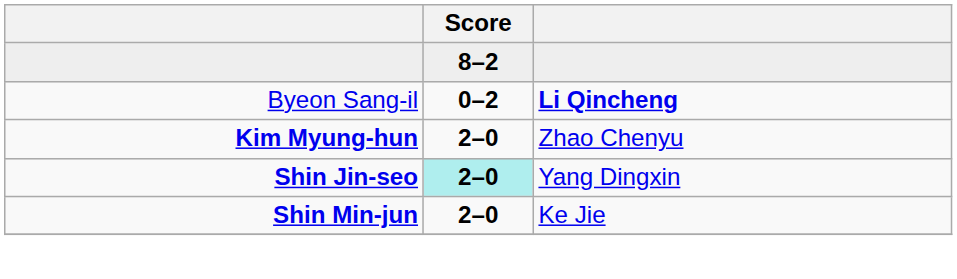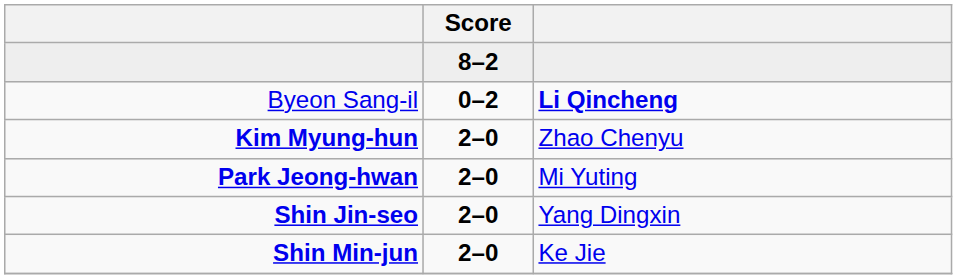+ row: Park Jeong-hwan | 2–0 | Mi Yuting
Shin Jin-seo | Score: paleturquoise background -> no background
